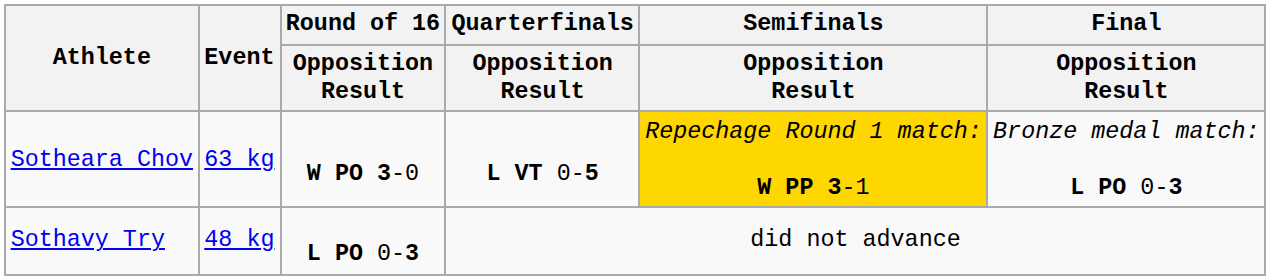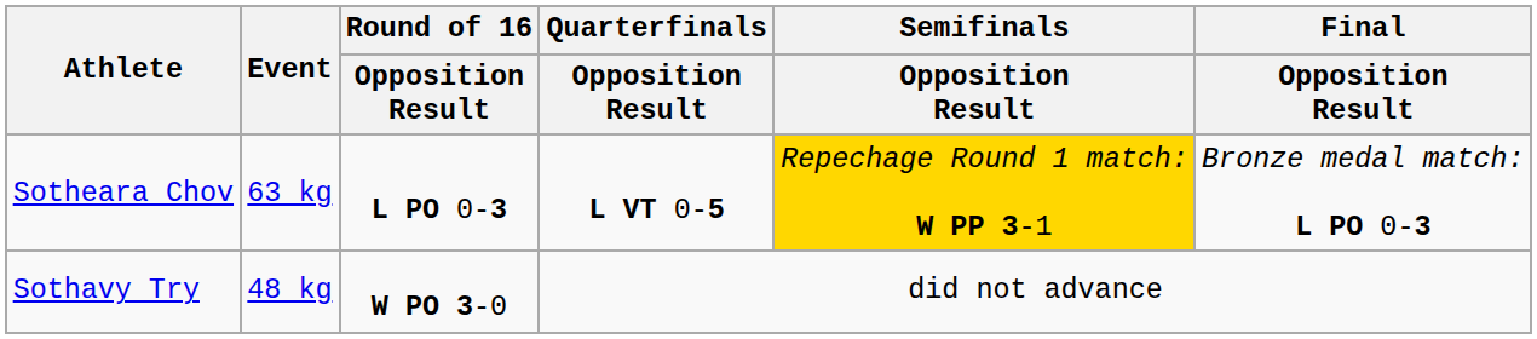Sotheara Chov | Round of 16 / Opposition Result: W PO 3-0 -> L PO 0-3
Sothavy Try | Round of 16 / Opposition Result: L PO 0-3 -> W PO 3-0
